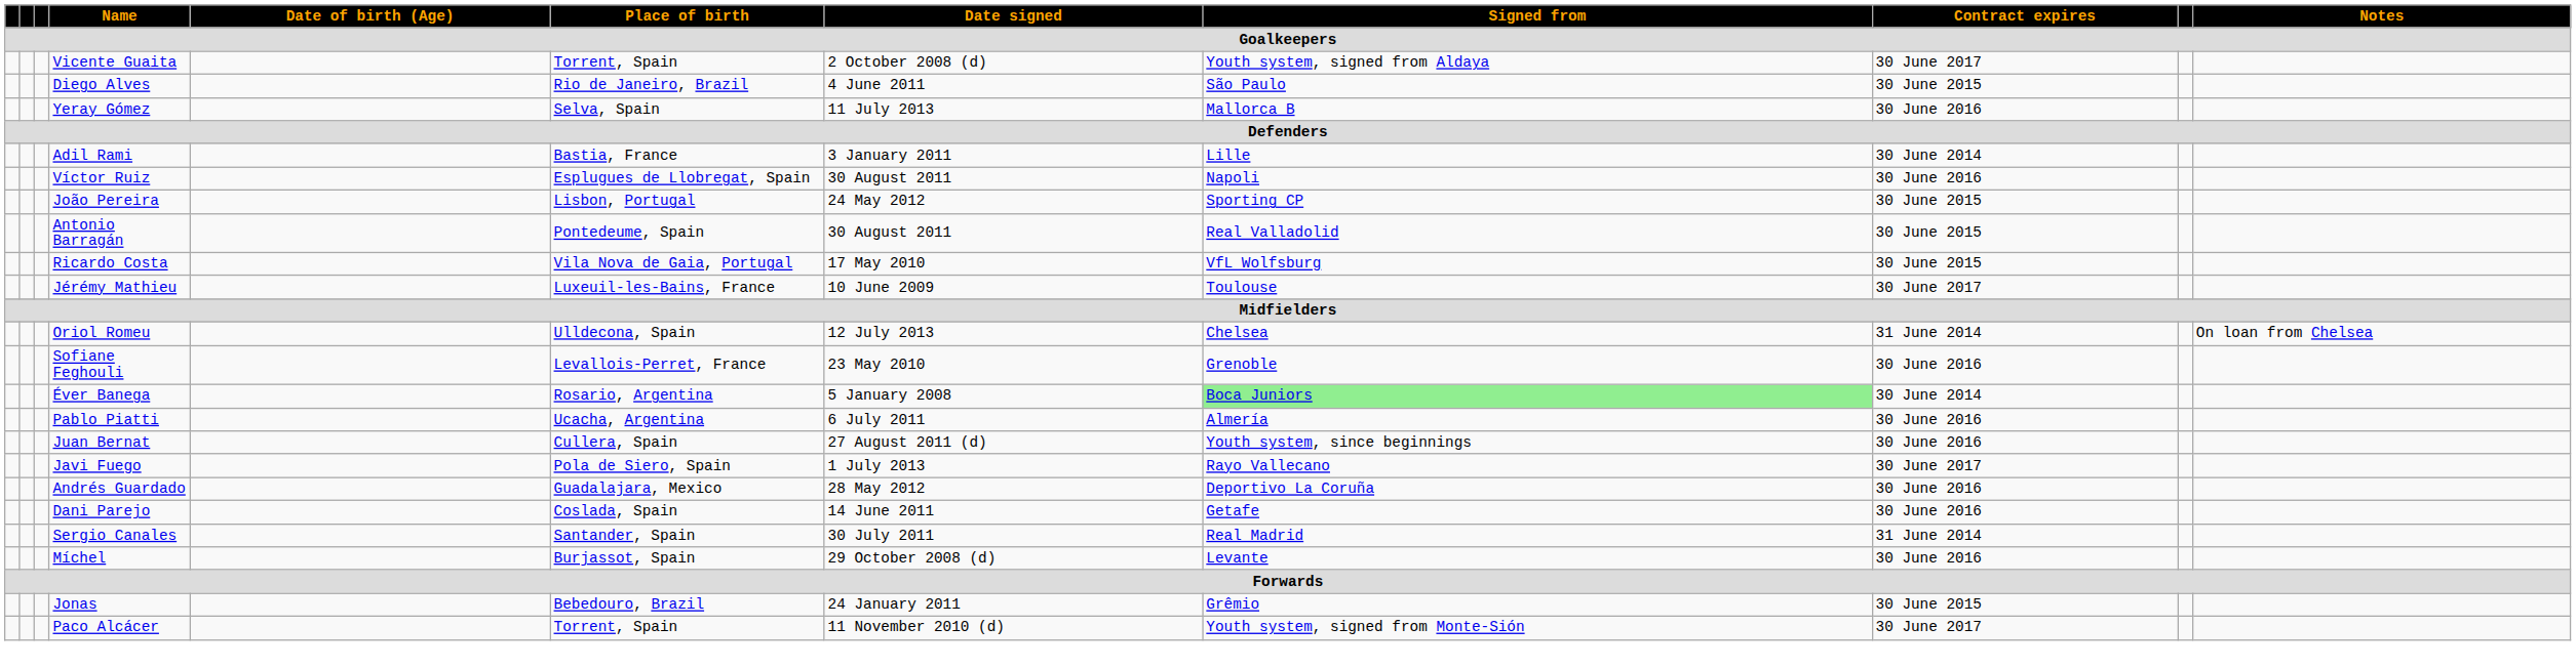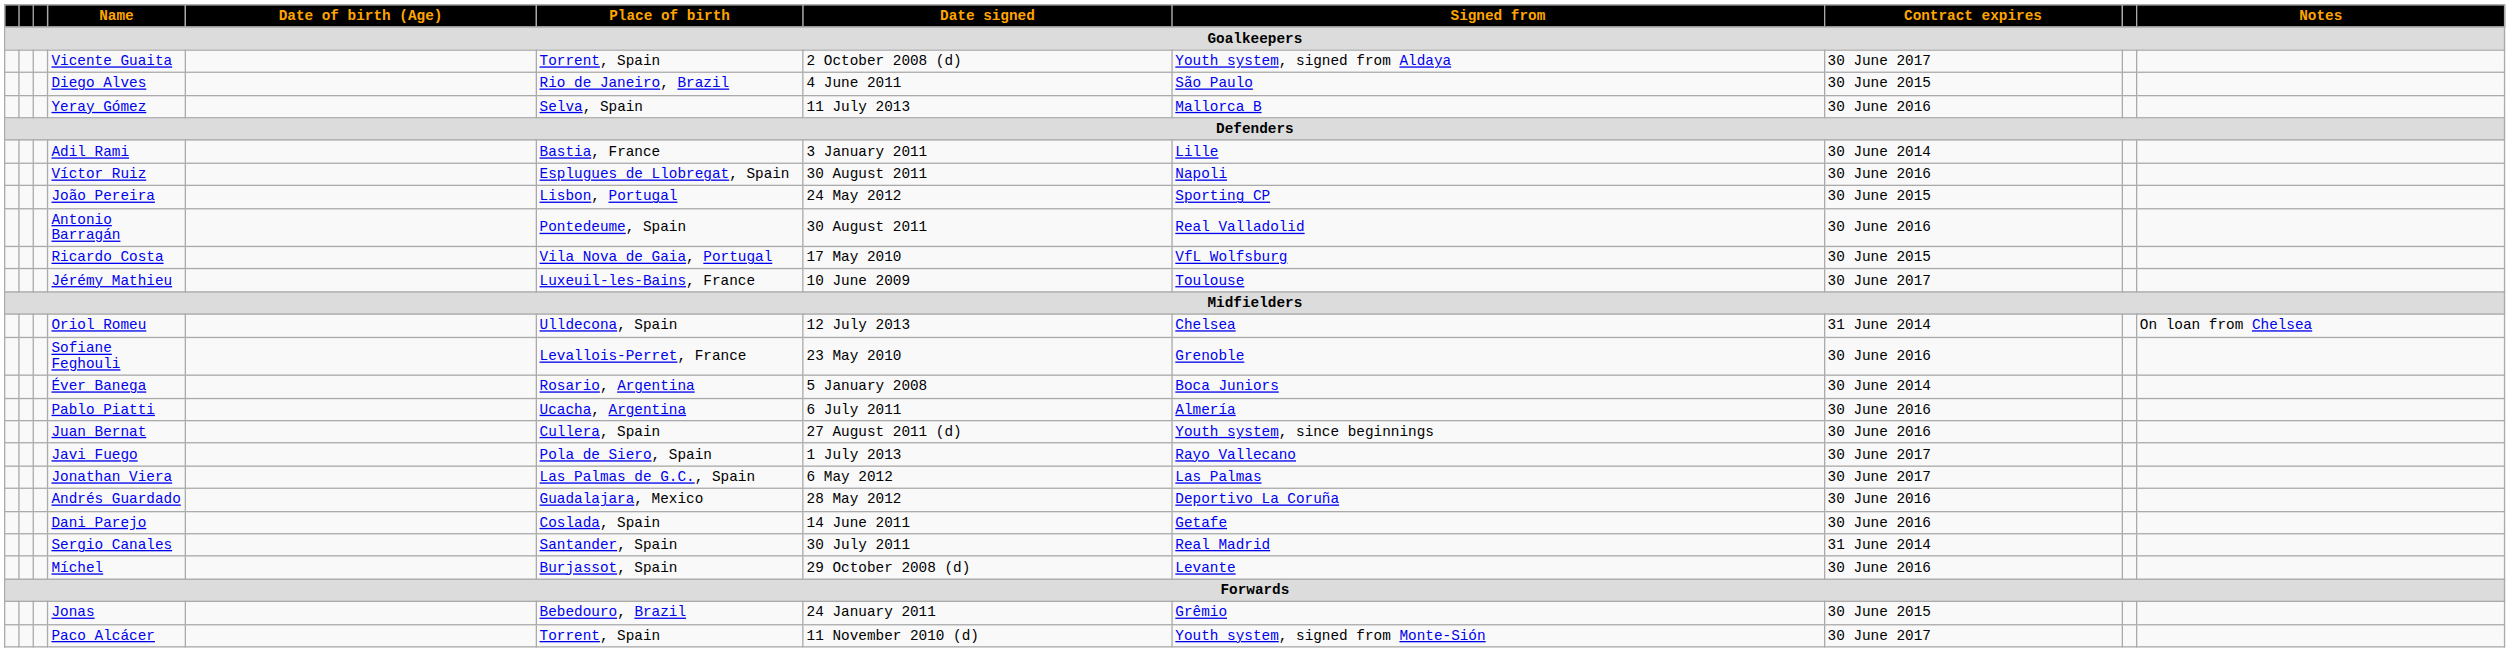Antonio Barragán | Contract expires: 30 June 2015 -> 30 June 2016
Éver Banega | Signed from: lightgreen background -> no background
+ row: Jonathan Viera | Las Palmas de G.C., Spain | 6 May 2012 | Las Palmas | 30 June 2017
